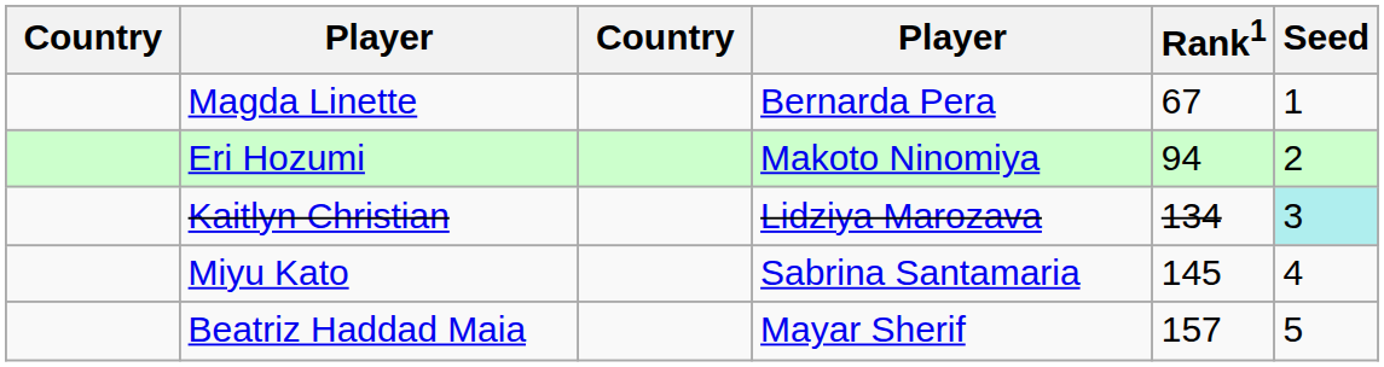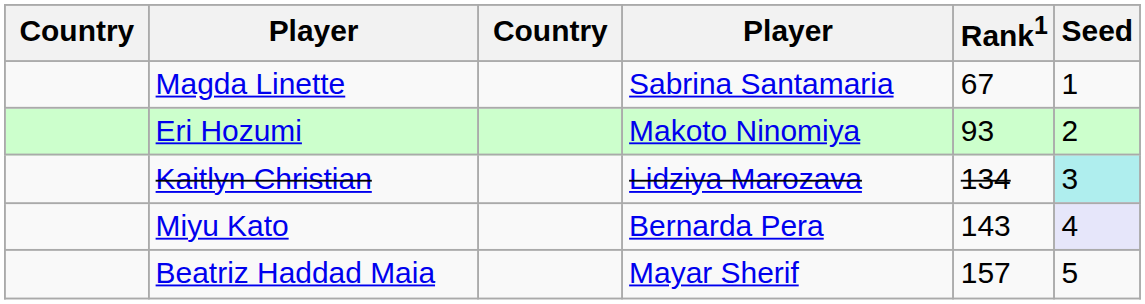Magda Linette | column 4: Bernarda Pera -> Sabrina Santamaria
Eri Hozumi | Rank1: 94 -> 93
Miyu Kato | column 4: Sabrina Santamaria -> Bernarda Pera
Miyu Kato | Rank1: 145 -> 143
Miyu Kato | Seed: no background -> lavender background
